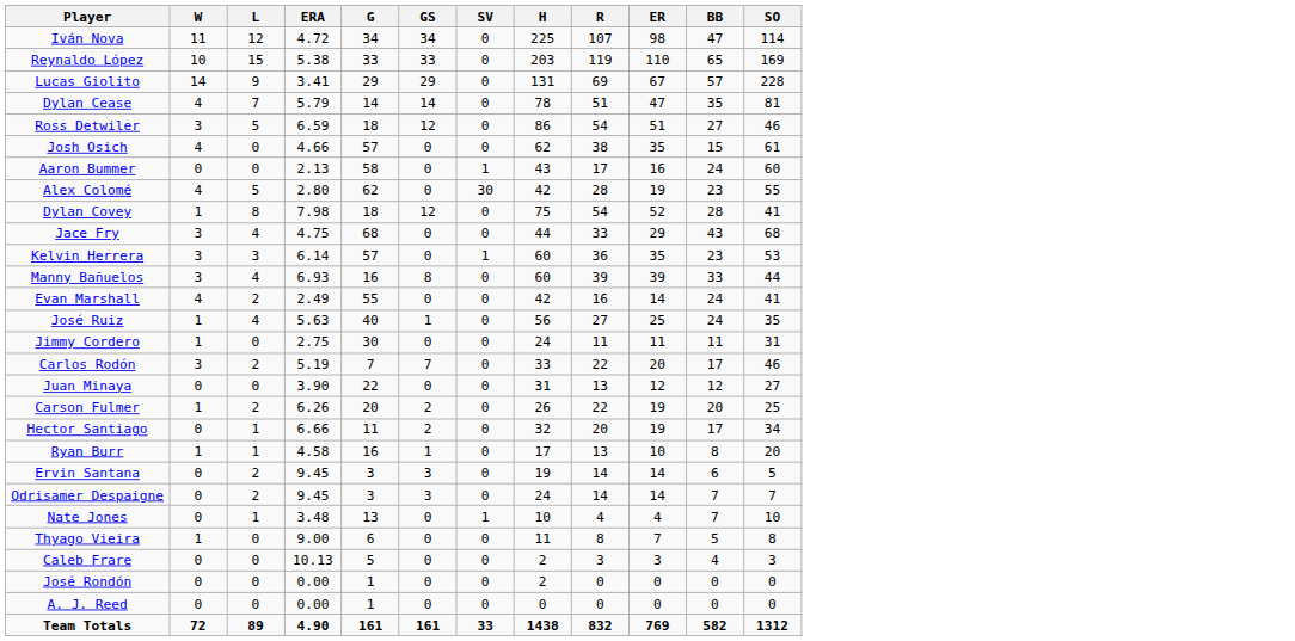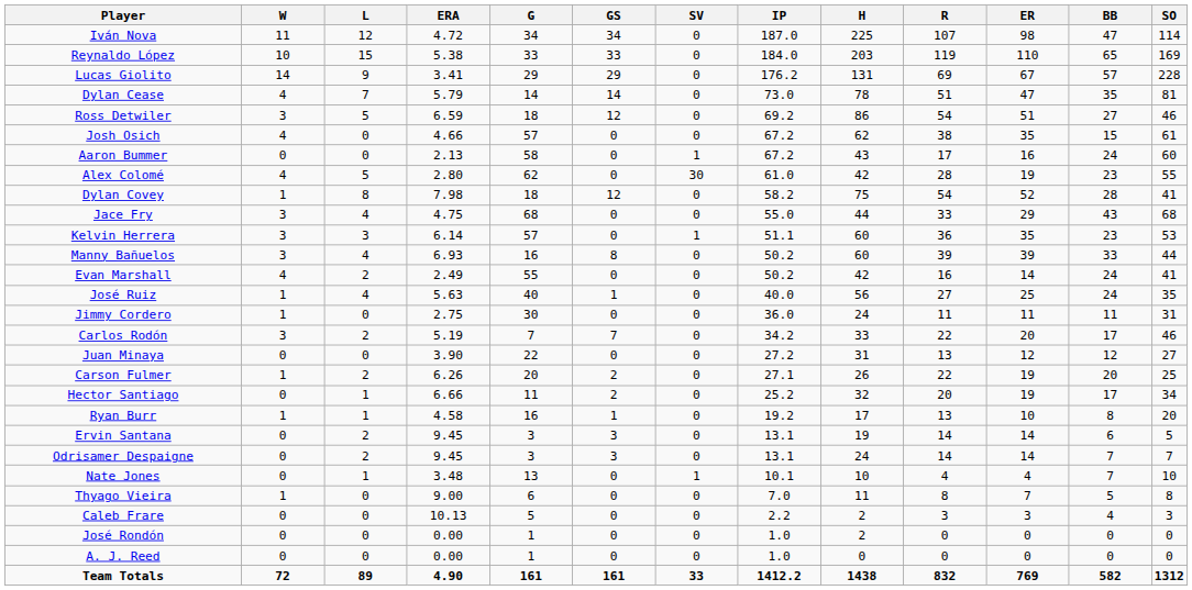+ column: IP | 187.0 | 184.0 | 176.2 | 73.0 | 69.2 | 67.2 | 67.2 | 61.0 | 58.2 | 55.0 | 51.1 | 50.2 | 50.2 | 40.0 | 36.0 | 34.2 | 27.2 | 27.1 | 25.2 | 19.2 | 13.1 | 13.1 | 10.1 | 7.0 | 2.2 | 1.0 | 1.0 | 1412.2
